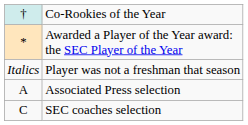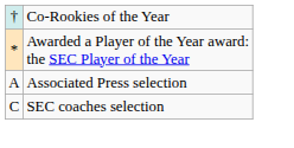- row: Italics | Player was not a freshman that season
